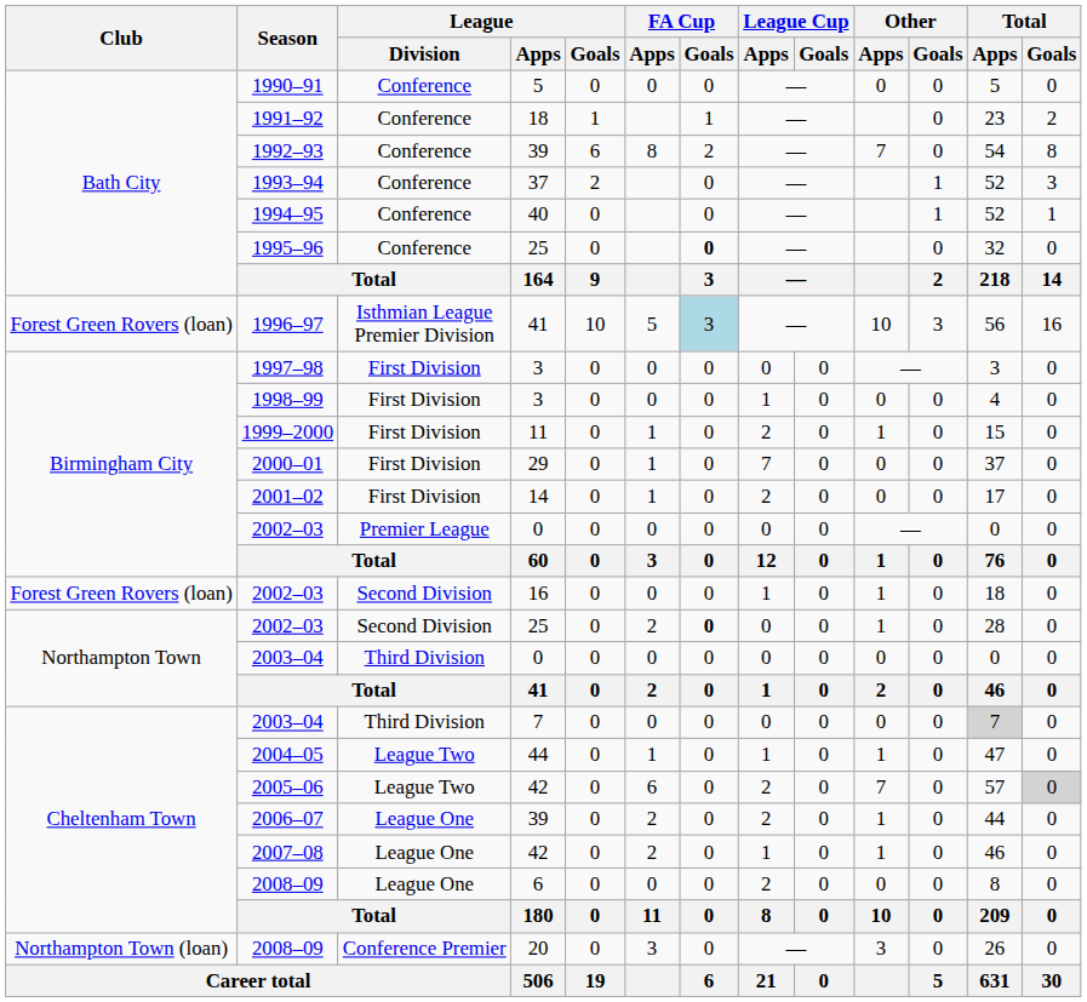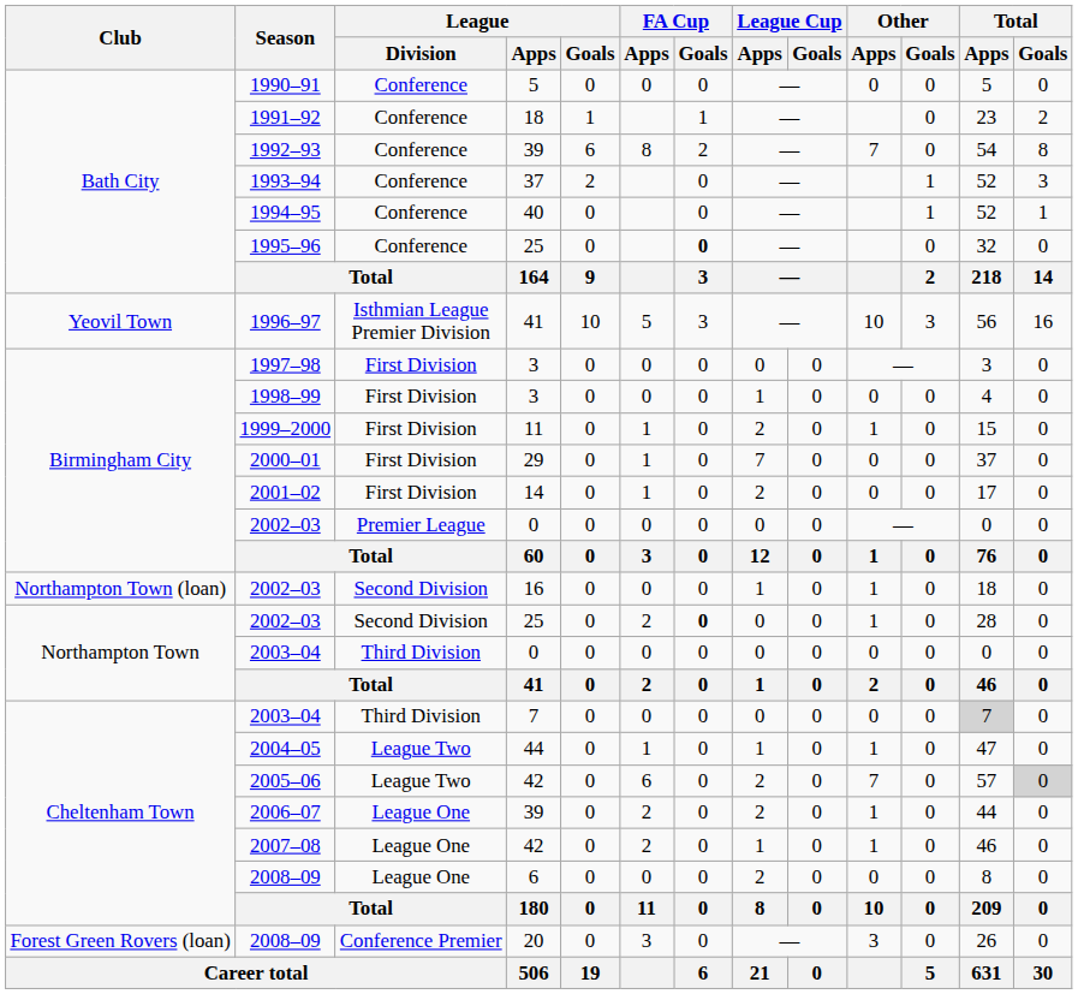1996–97 | Club: Forest Green Rovers (loan) -> Yeovil Town
1996–97 | FA Cup / Goals: lightblue background -> no background
2002–03 / 16 | Club: Forest Green Rovers (loan) -> Northampton Town (loan)
2008–09 / 20 | Club: Northampton Town (loan) -> Forest Green Rovers (loan)
